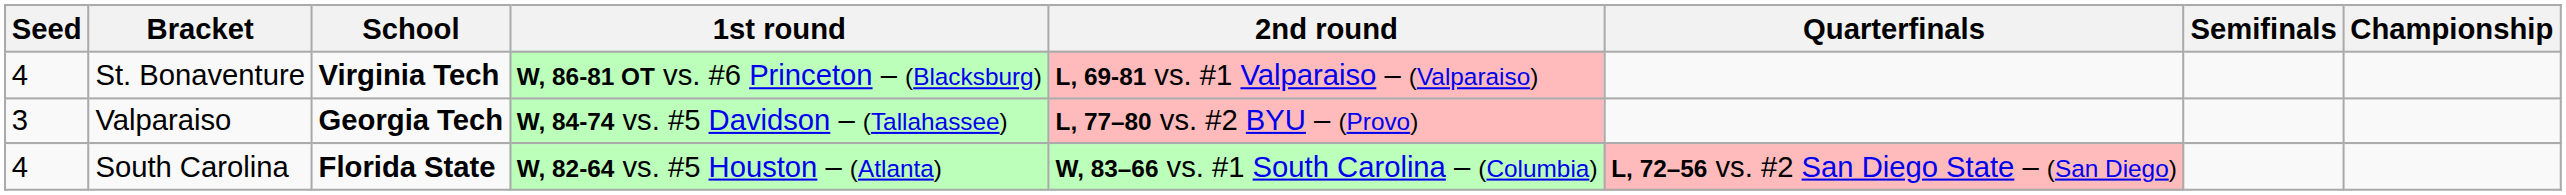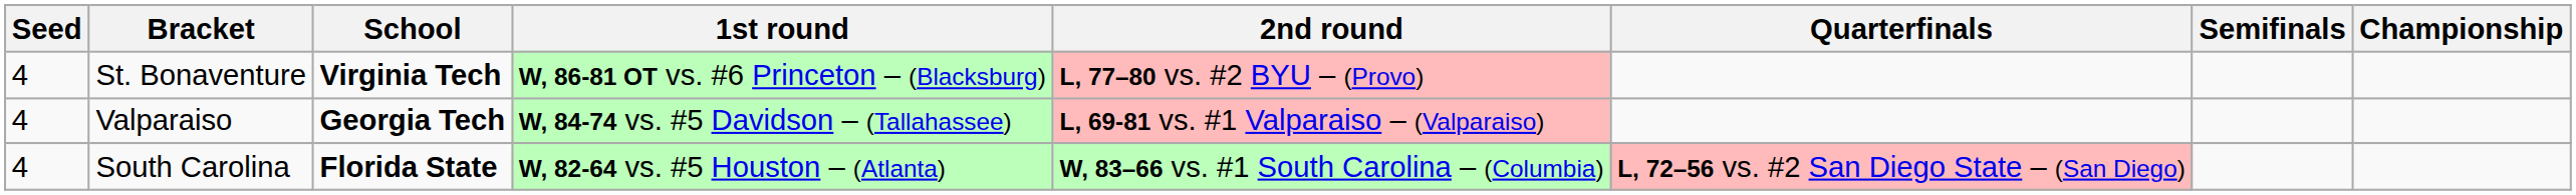St. Bonaventure | 2nd round: L, 69-81 vs. #1 Valparaiso – (Valparaiso) -> L, 77–80 vs. #2 BYU – (Provo)
Valparaiso | Seed: 3 -> 4
Valparaiso | 2nd round: L, 77–80 vs. #2 BYU – (Provo) -> L, 69-81 vs. #1 Valparaiso – (Valparaiso)
